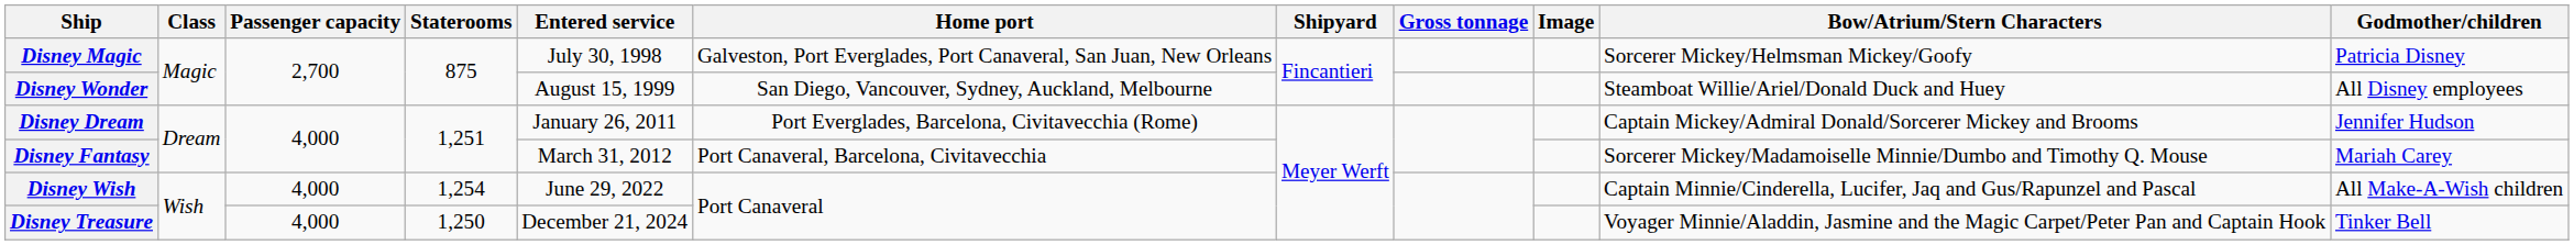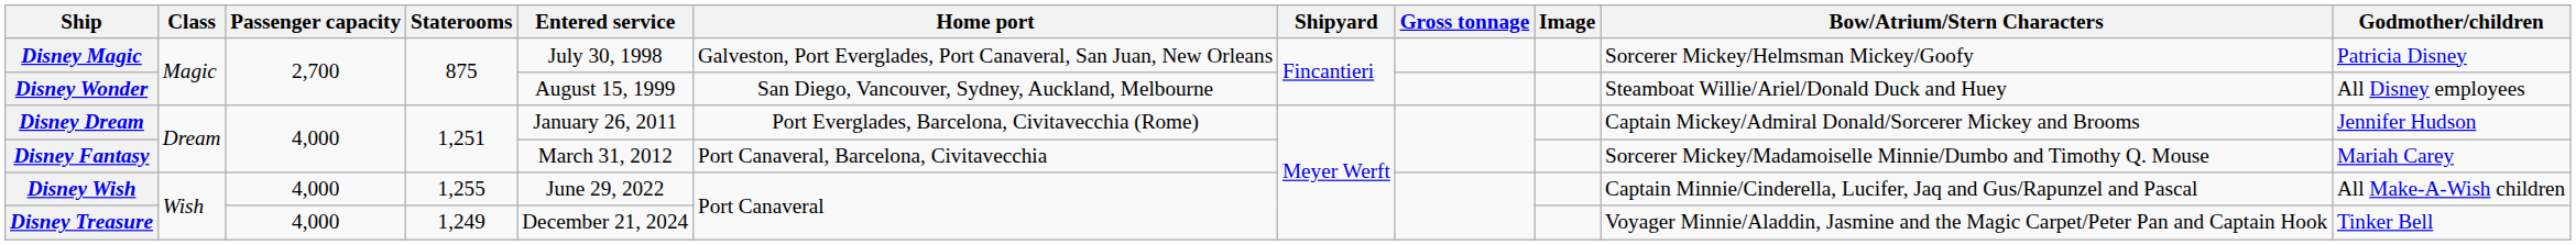Disney Wish | Staterooms: 1,254 -> 1,255
Disney Treasure | Staterooms: 1,250 -> 1,249
